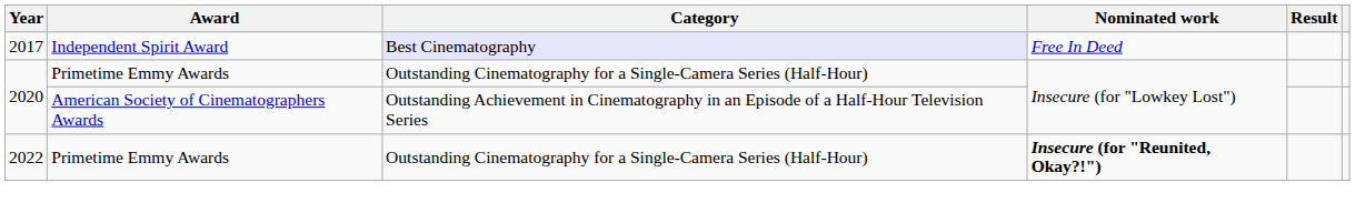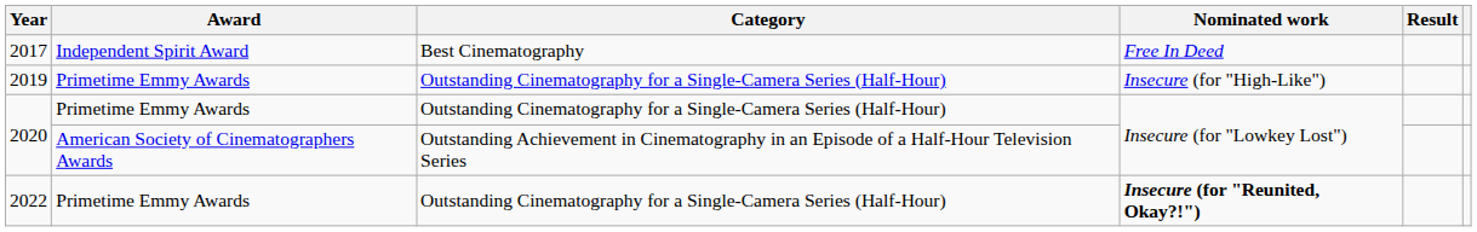2017 | Category: lavender background -> no background
+ row: 2019 | Primetime Emmy Awards | Outstanding Cinematography for a Single-Camera Series (Half-Hour) | Insecure (for "High-Like")
